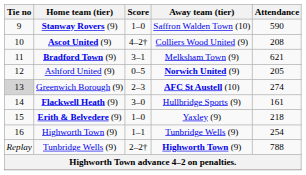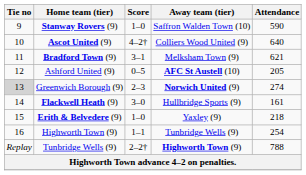Ascot United (9) | Attendance: 208 -> 640
Ashford United (9) | Away team (tier): Norwich United (9) -> AFC St Austell (10)
Greenwich Borough (9) | Away team (tier): AFC St Austell (10) -> Norwich United (9)
